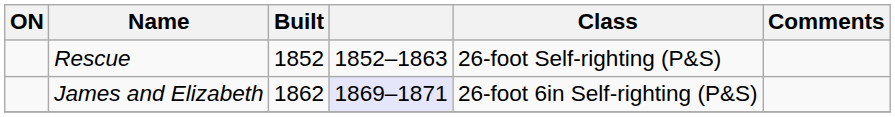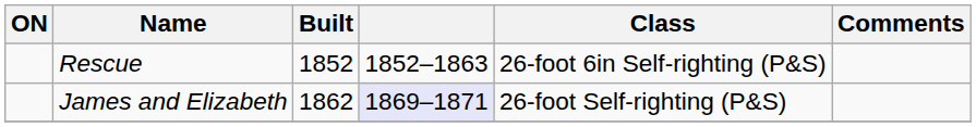Rescue | Class: 26-foot Self-righting (P&S) -> 26-foot 6in Self-righting (P&S)
James and Elizabeth | Class: 26-foot 6in Self-righting (P&S) -> 26-foot Self-righting (P&S)
